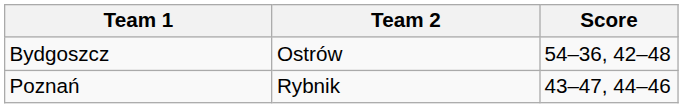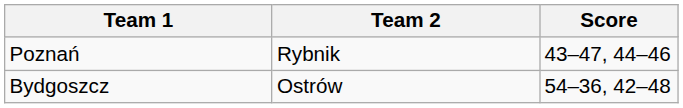rows swapped: Bydgoszcz <-> Poznań
